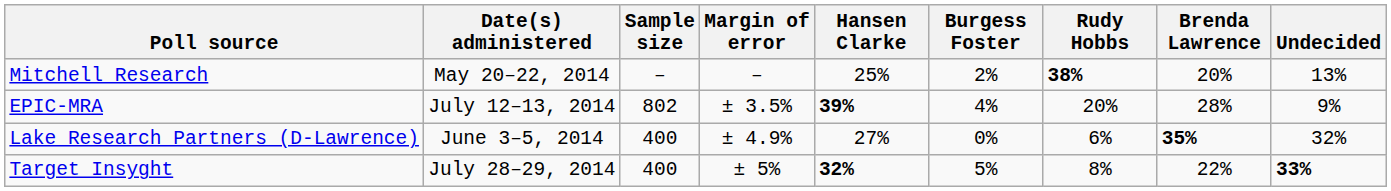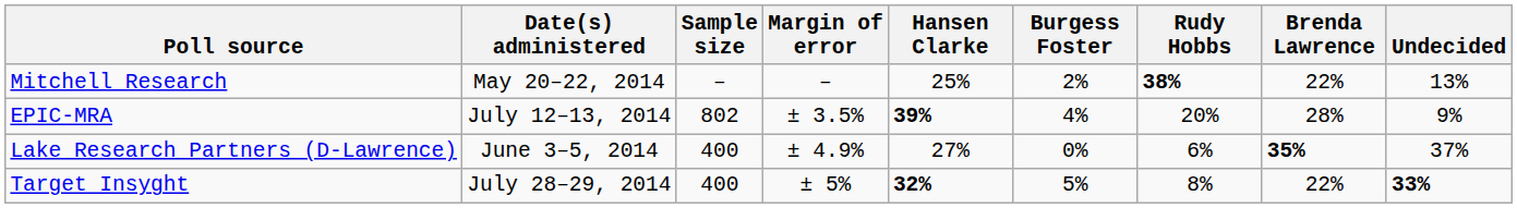Mitchell Research | Brenda Lawrence: 20% -> 22%
Lake Research Partners (D-Lawrence) | Undecided: 32% -> 37%
